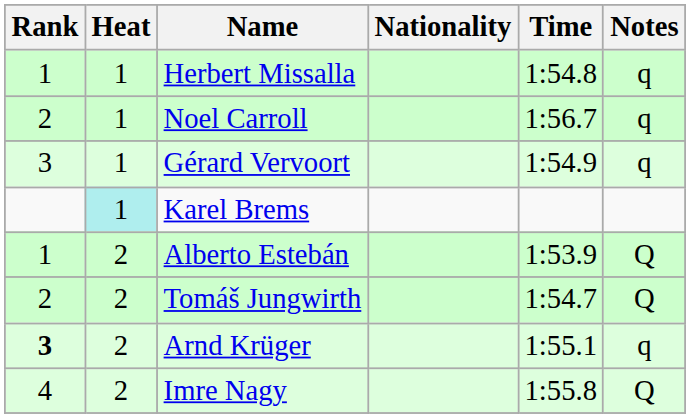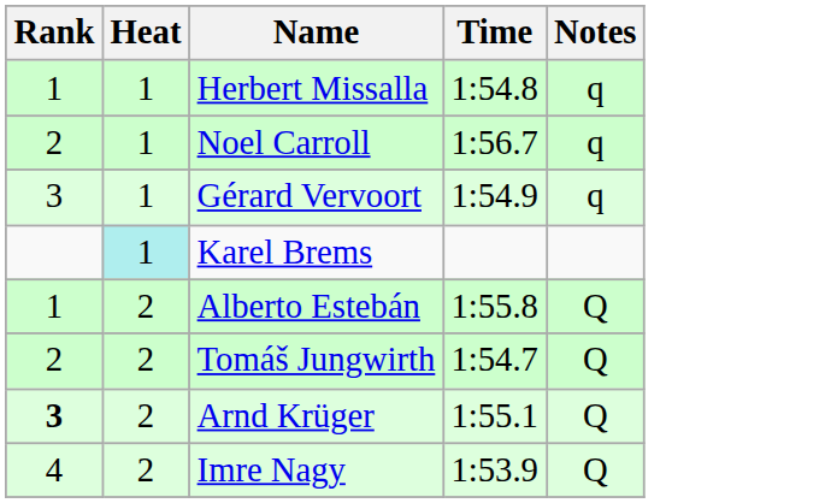- column: Nationality
Alberto Estebán | Time: 1:53.9 -> 1:55.8
Arnd Krüger | Notes: q -> Q
Imre Nagy | Time: 1:55.8 -> 1:53.9
